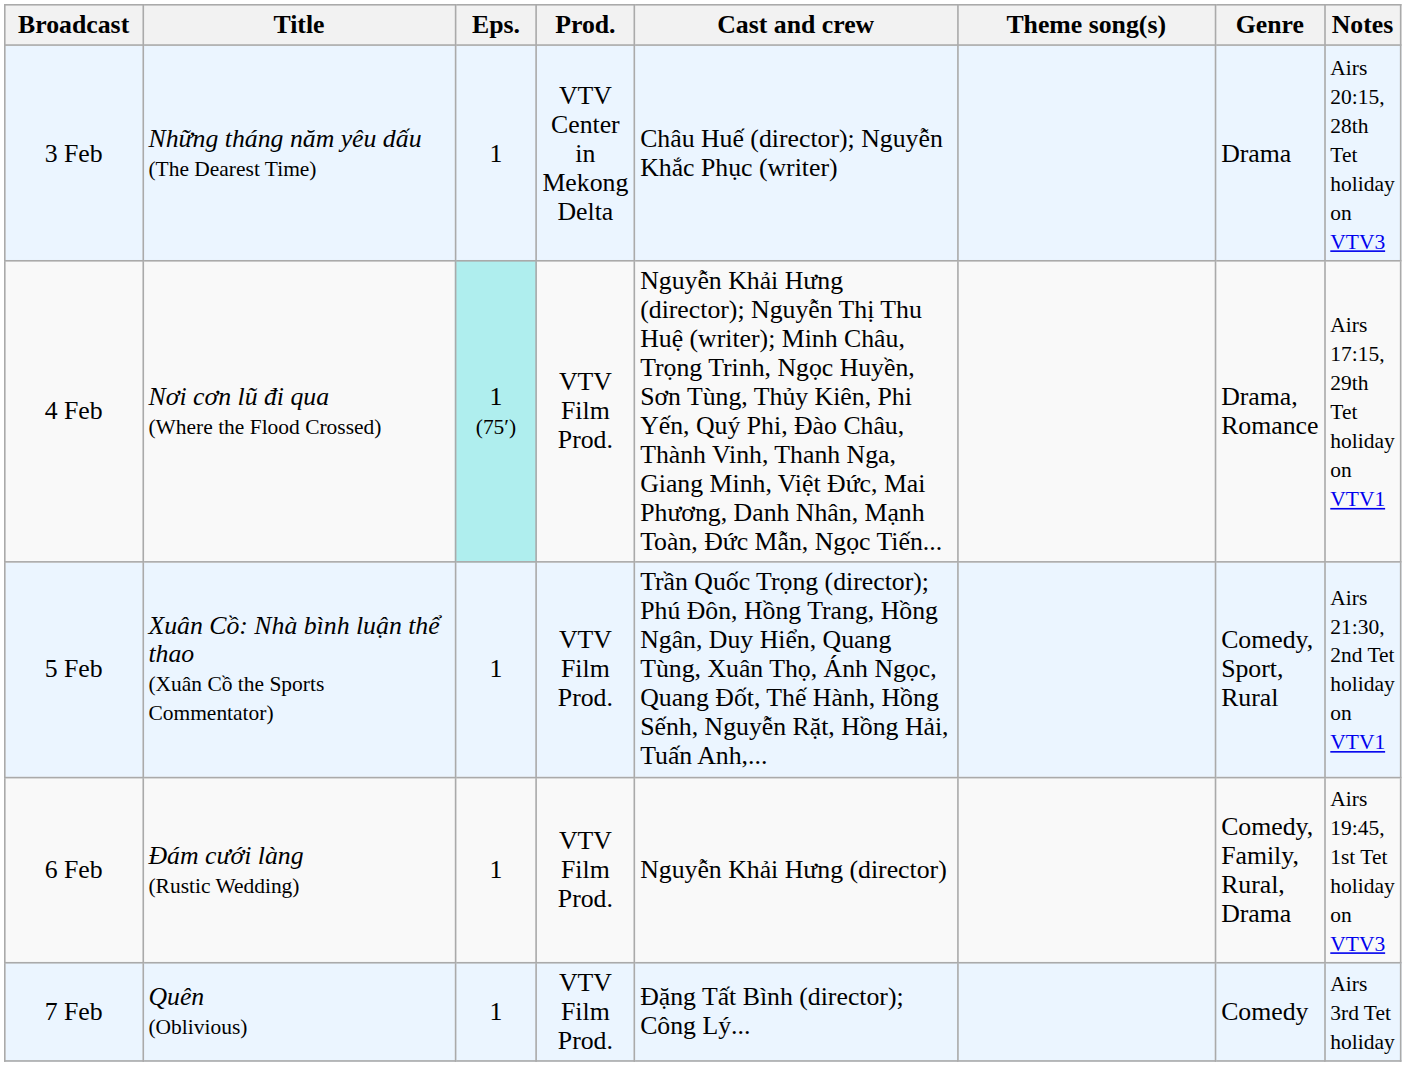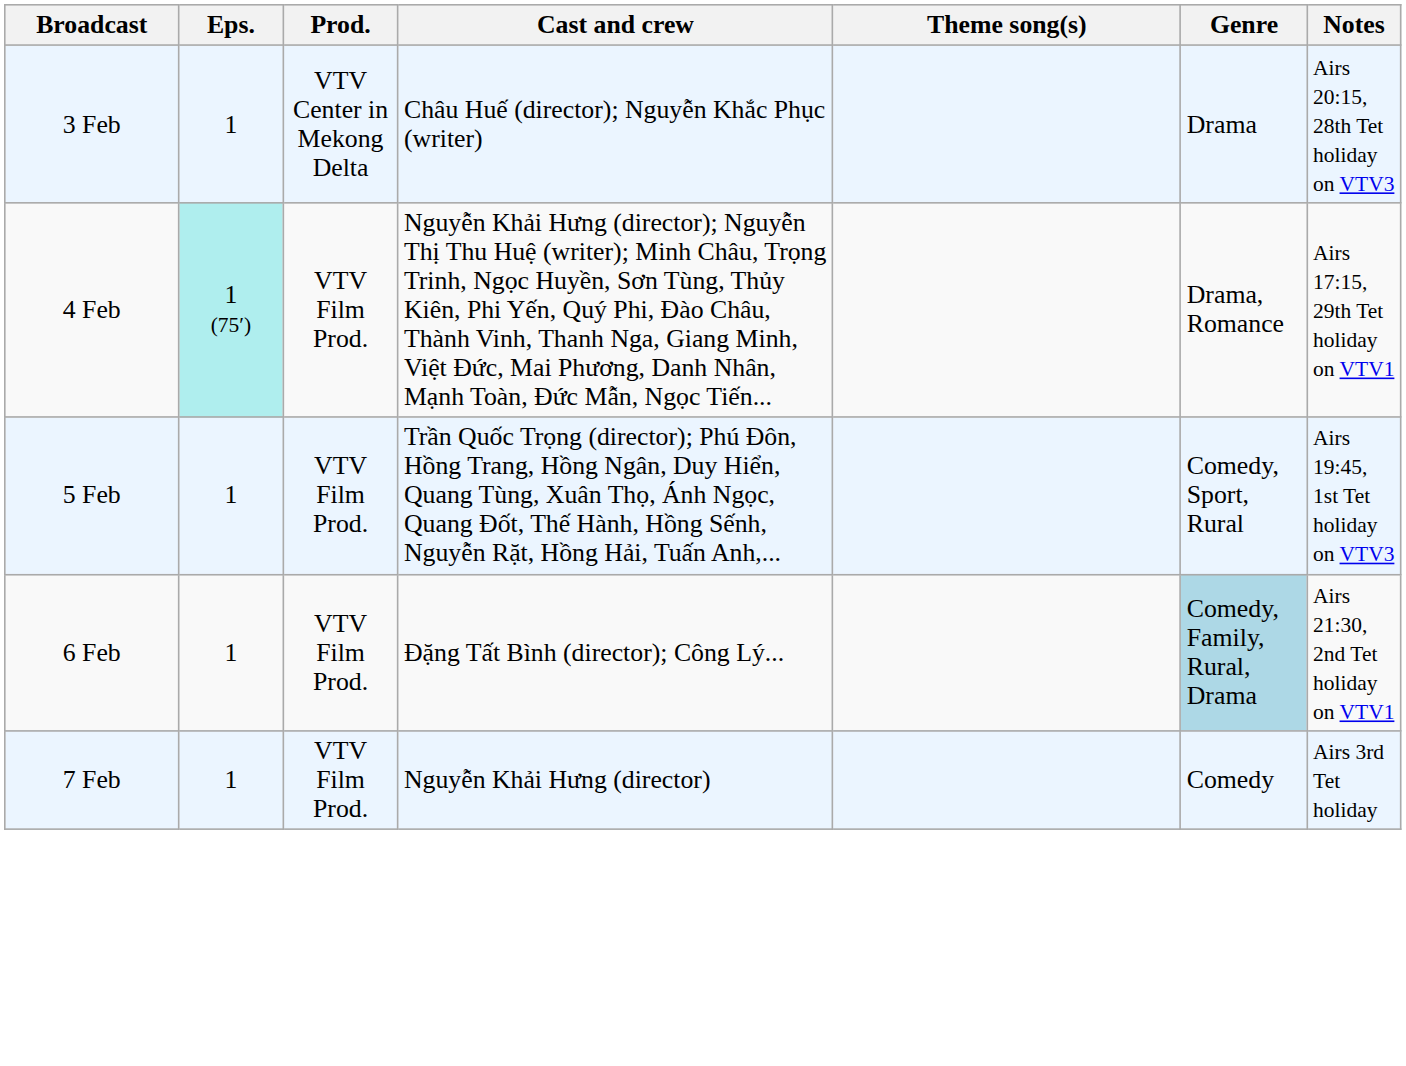- column: Title | Những tháng năm yêu dấu (The Dearest Time) | Nơi cơn lũ đi qua (Where the Flood Crossed) | Xuân Cồ: Nhà bình luận thể thao (Xuân Cồ the Sports Commentator) | Đám cưới làng (Rustic Wedding) | Quên (Oblivious)
5 Feb | Notes: Airs 21:30, 2nd Tet holiday on VTV1 -> Airs 19:45, 1st Tet holiday on VTV3
6 Feb | Cast and crew: Nguyễn Khải Hưng (director) -> Đặng Tất Bình (director); Công Lý...
6 Feb | Genre: no background -> lightblue background
6 Feb | Notes: Airs 19:45, 1st Tet holiday on VTV3 -> Airs 21:30, 2nd Tet holiday on VTV1
7 Feb | Cast and crew: Đặng Tất Bình (director); Công Lý... -> Nguyễn Khải Hưng (director)
